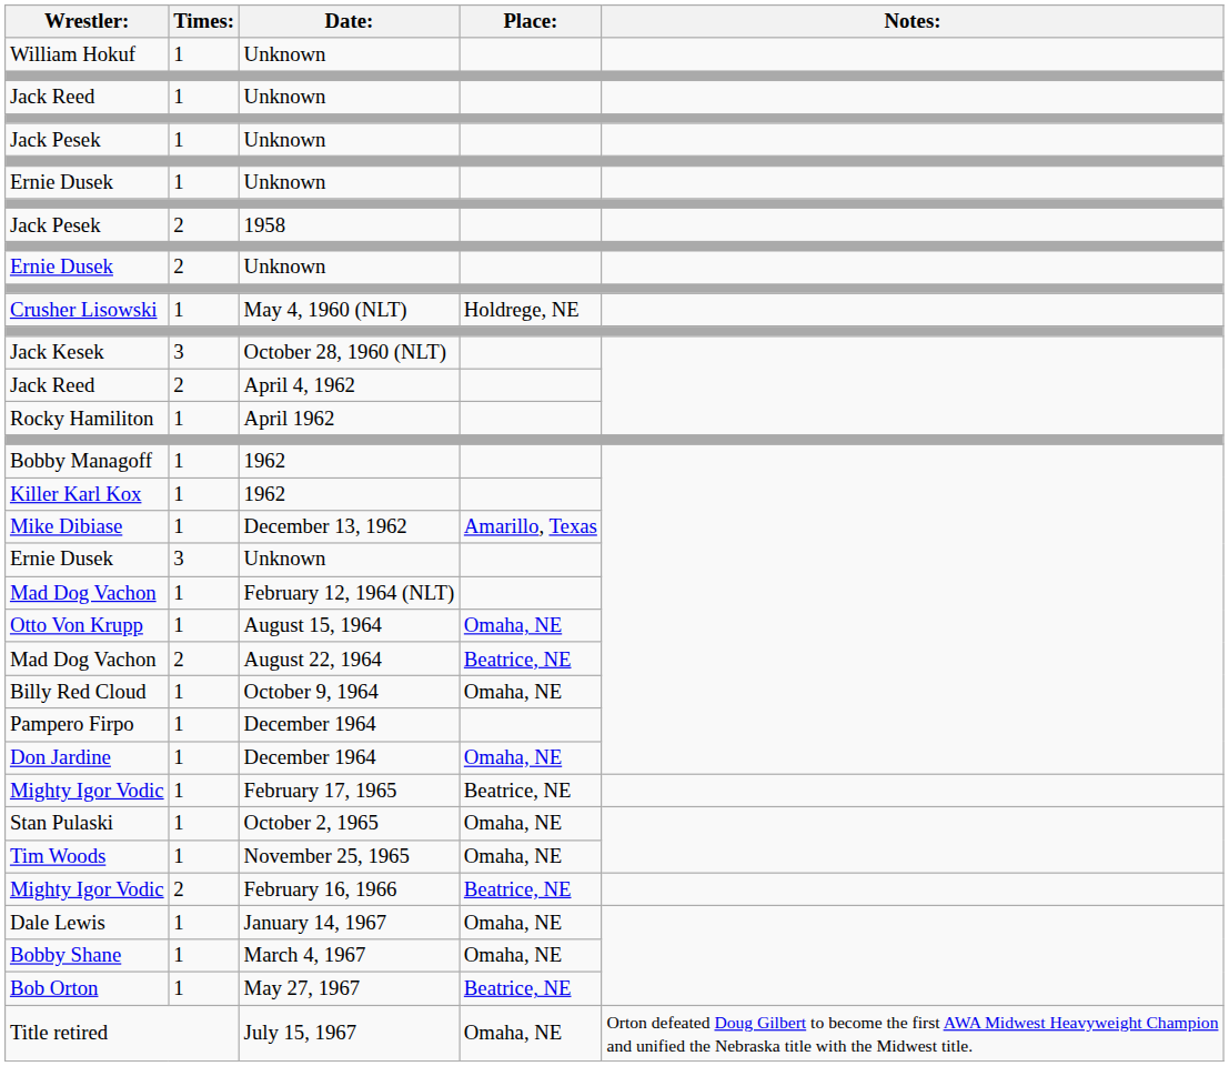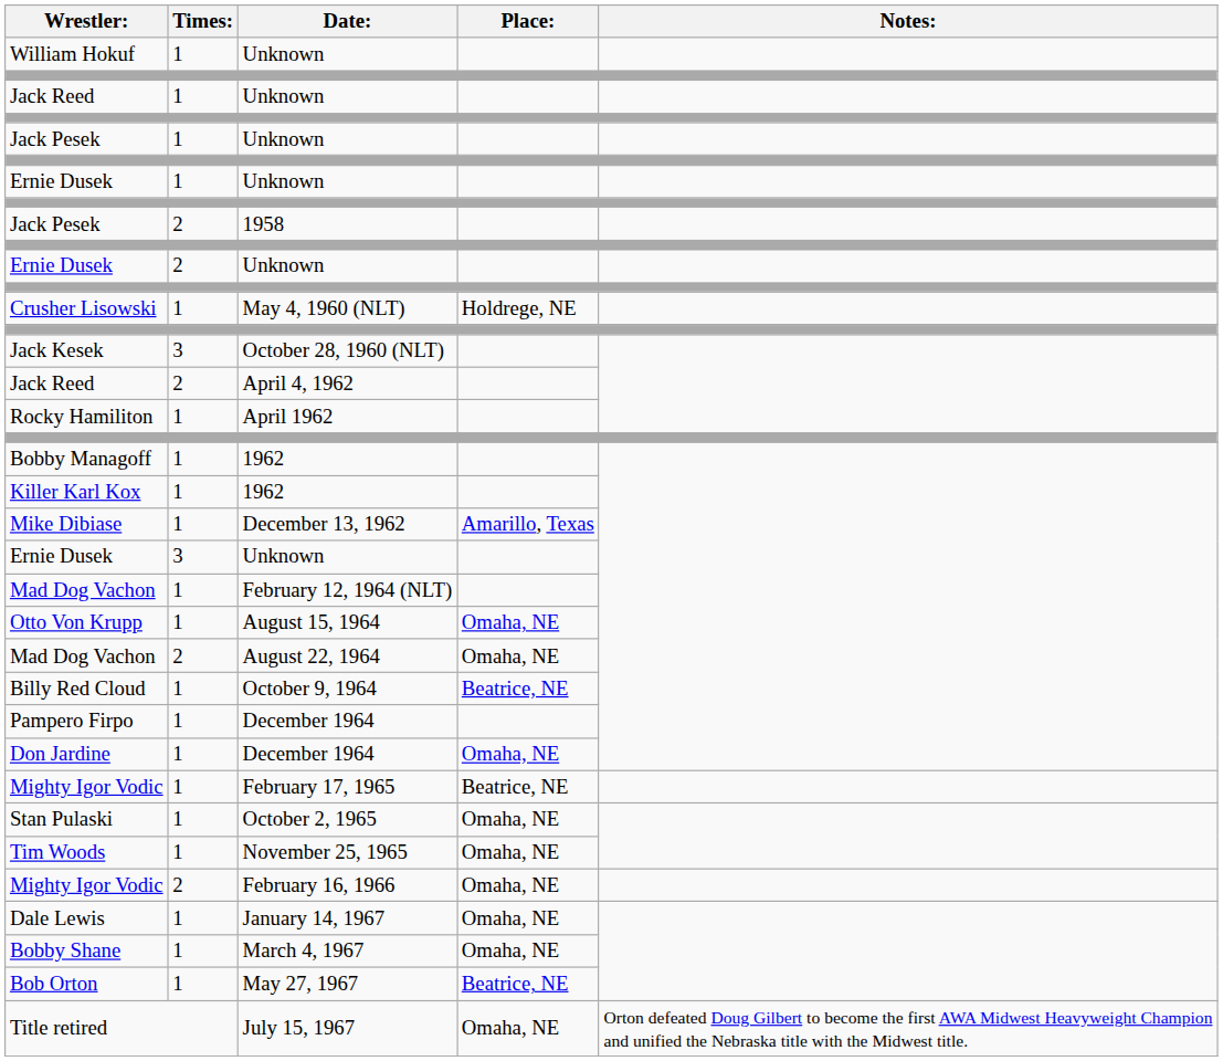Mad Dog Vachon / 2 | Place:: Beatrice, NE -> Omaha, NE
Billy Red Cloud | Place:: Omaha, NE -> Beatrice, NE
Mighty Igor Vodic / 2 | Place:: Beatrice, NE -> Omaha, NE
